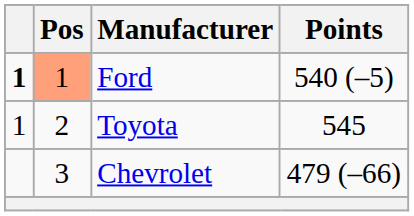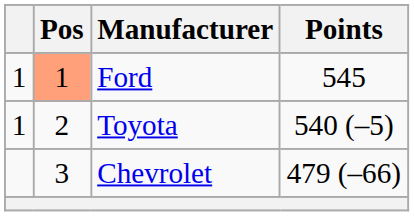Ford | column 1: bold -> normal
Ford | Points: 540 (–5) -> 545
Toyota | Points: 545 -> 540 (–5)
